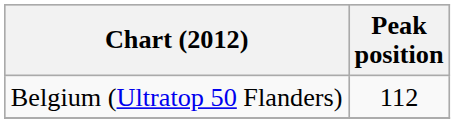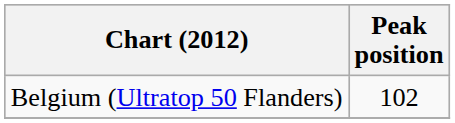Belgium (Ultratop 50 Flanders) | Peak position: 112 -> 102
